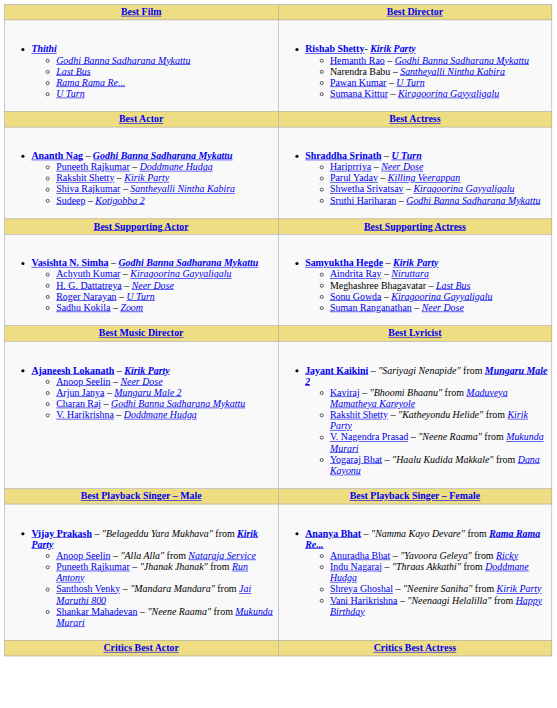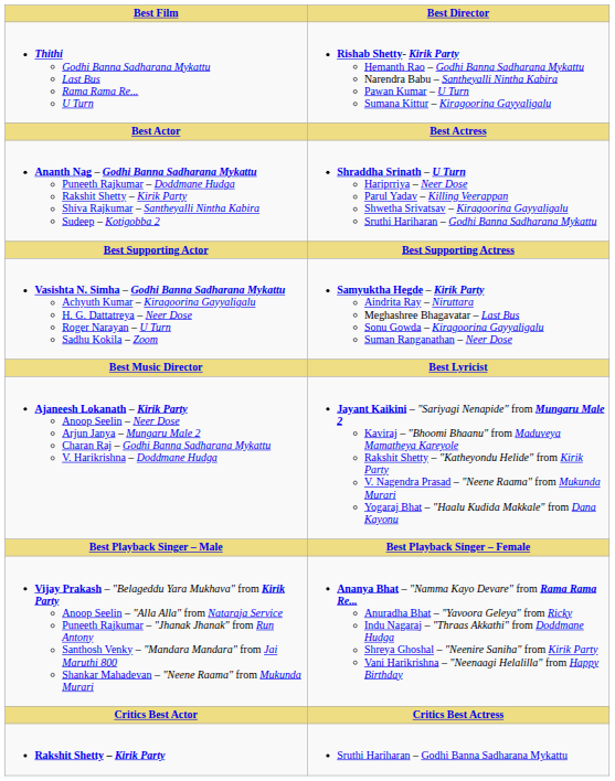+ row: Rakshit Shetty – Kirik Party | Sruthi Hariharan – Godhi Banna Sadharana Mykattu
